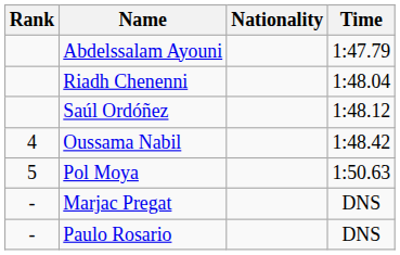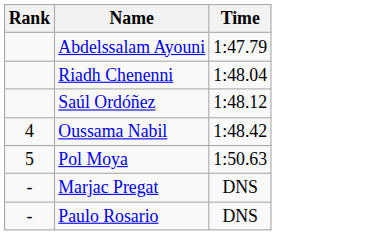- column: Nationality
